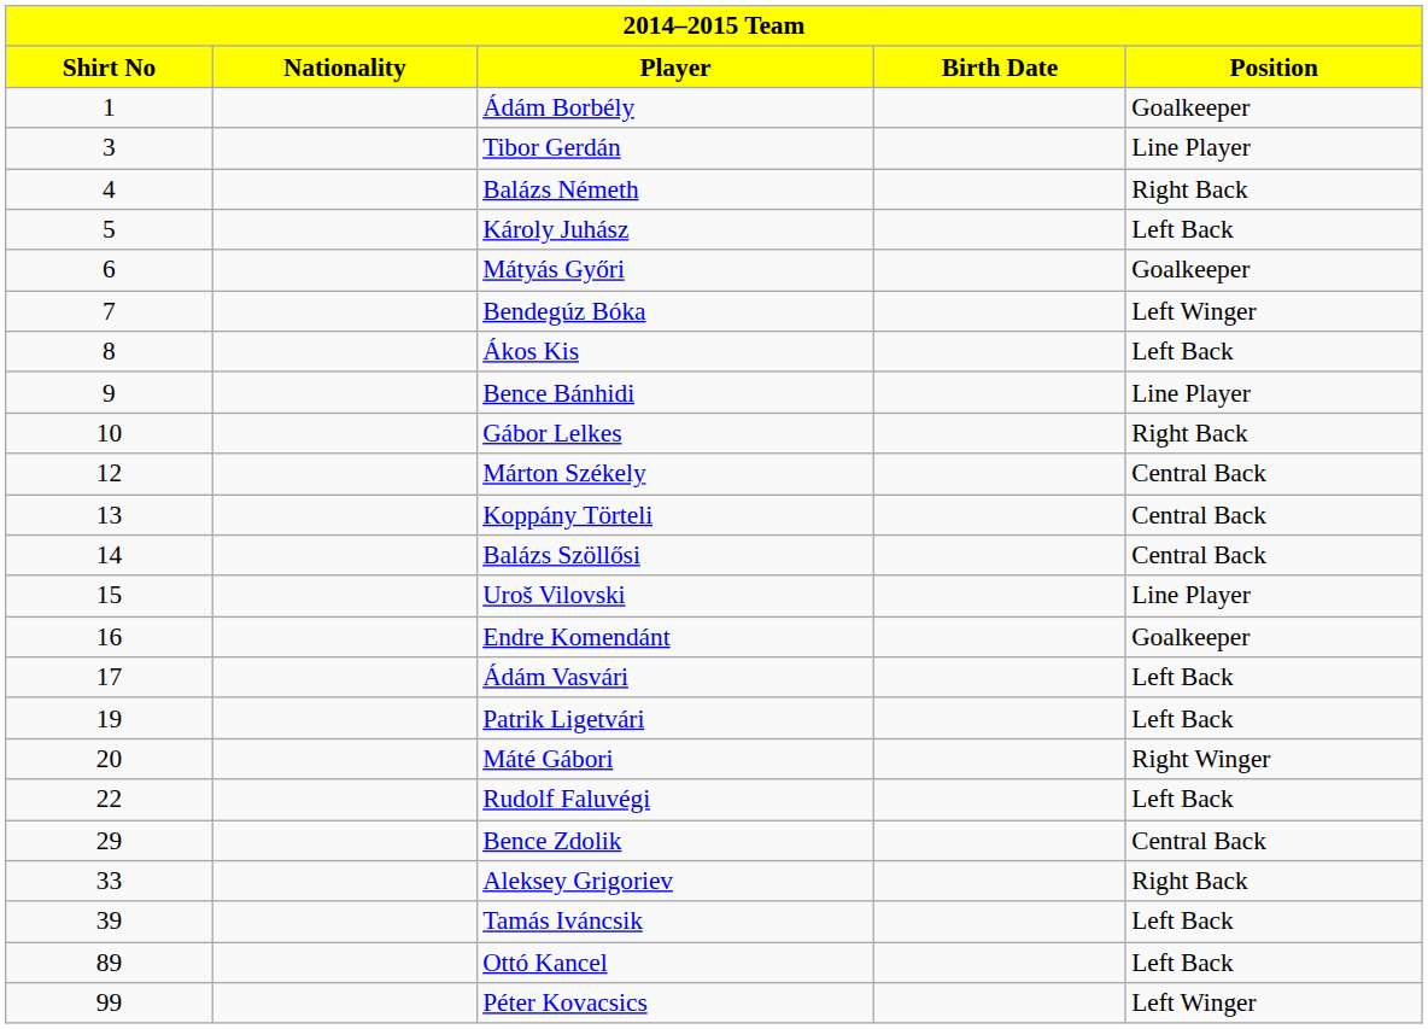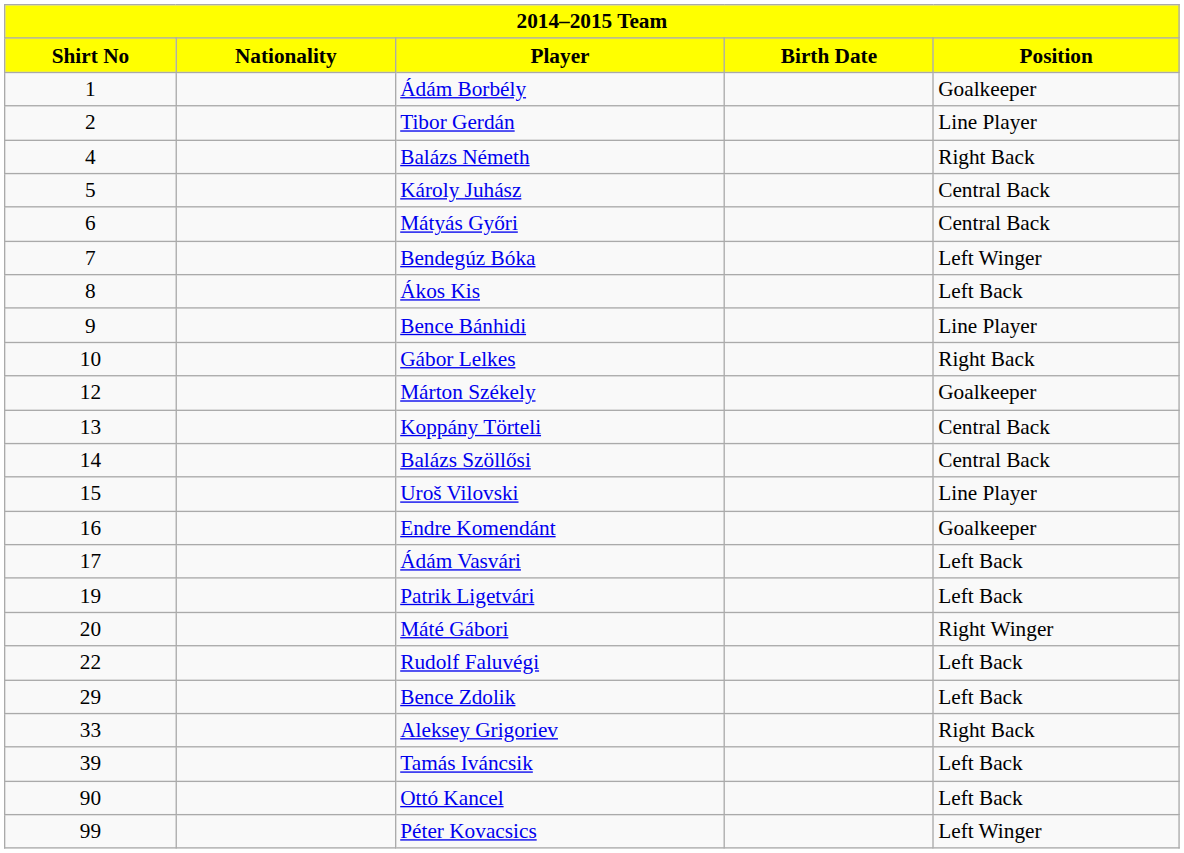Tibor Gerdán | Shirt No: 3 -> 2
Károly Juhász | Position: Left Back -> Central Back
Mátyás Győri | Position: Goalkeeper -> Central Back
Márton Székely | Position: Central Back -> Goalkeeper
Bence Zdolik | Position: Central Back -> Left Back
Ottó Kancel | Shirt No: 89 -> 90
